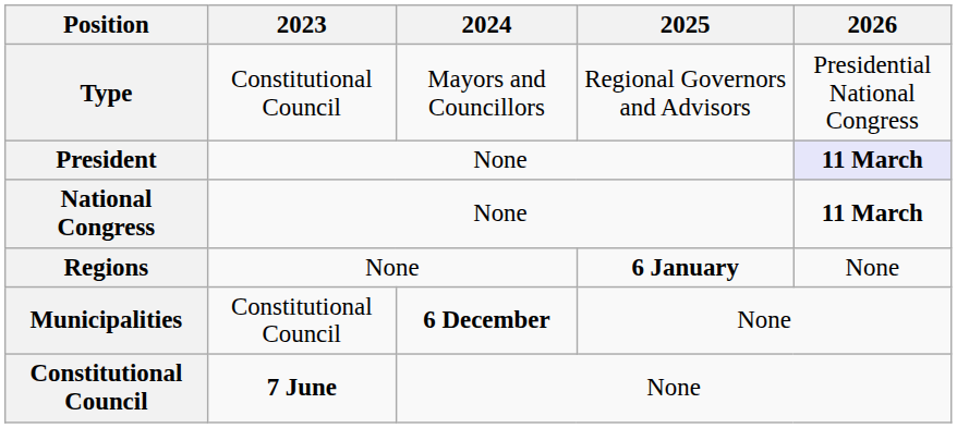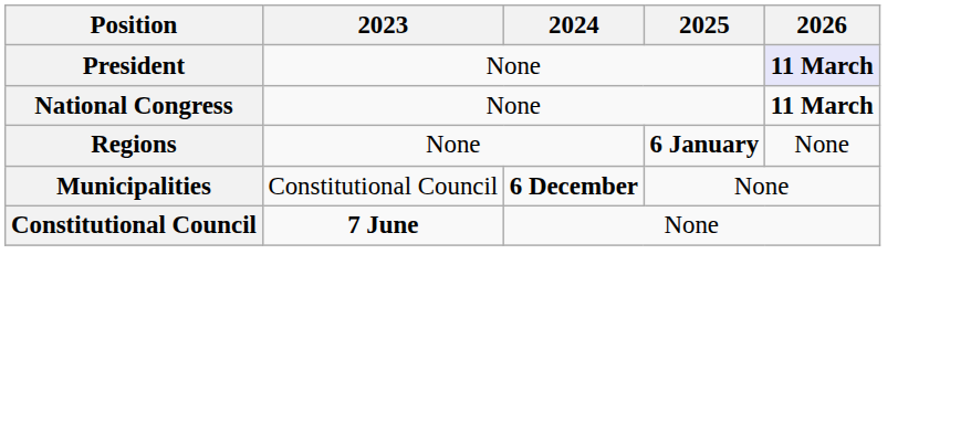- row: Type | Constitutional Council | Mayors and Councillors | Regional Governors and Advisors | Presidential National Congress
